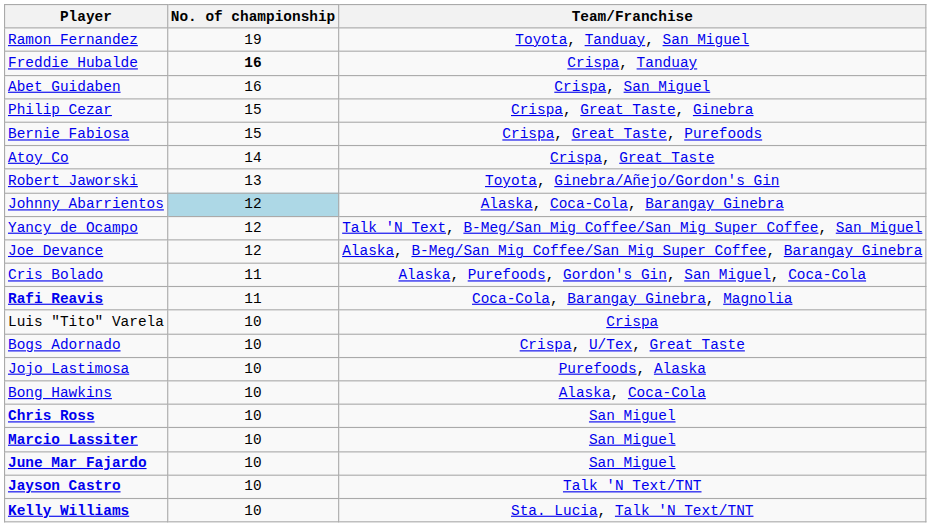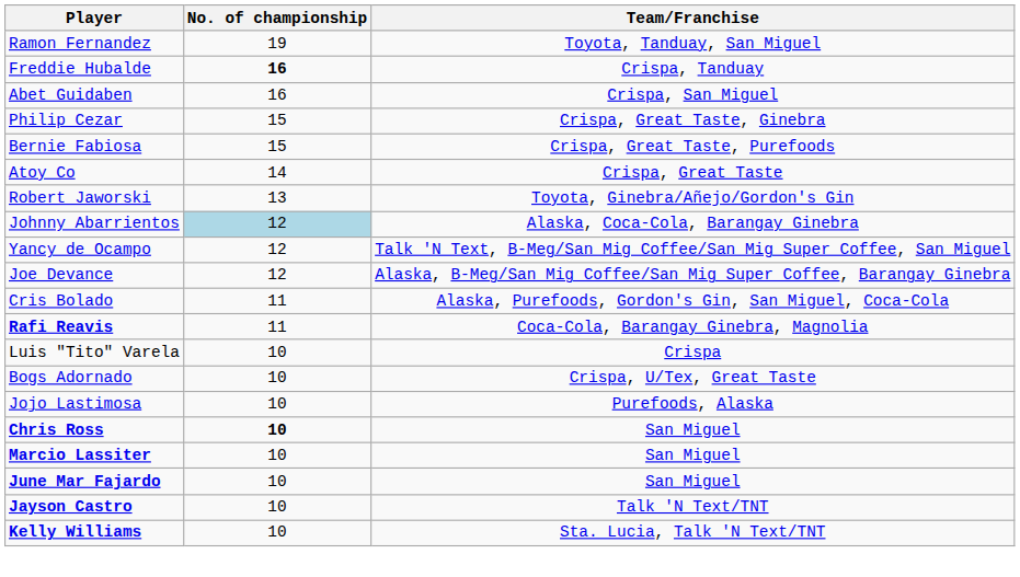- row: Bong Hawkins | 10 | Alaska, Coca-Cola
Chris Ross | No. of championship: normal -> bold
